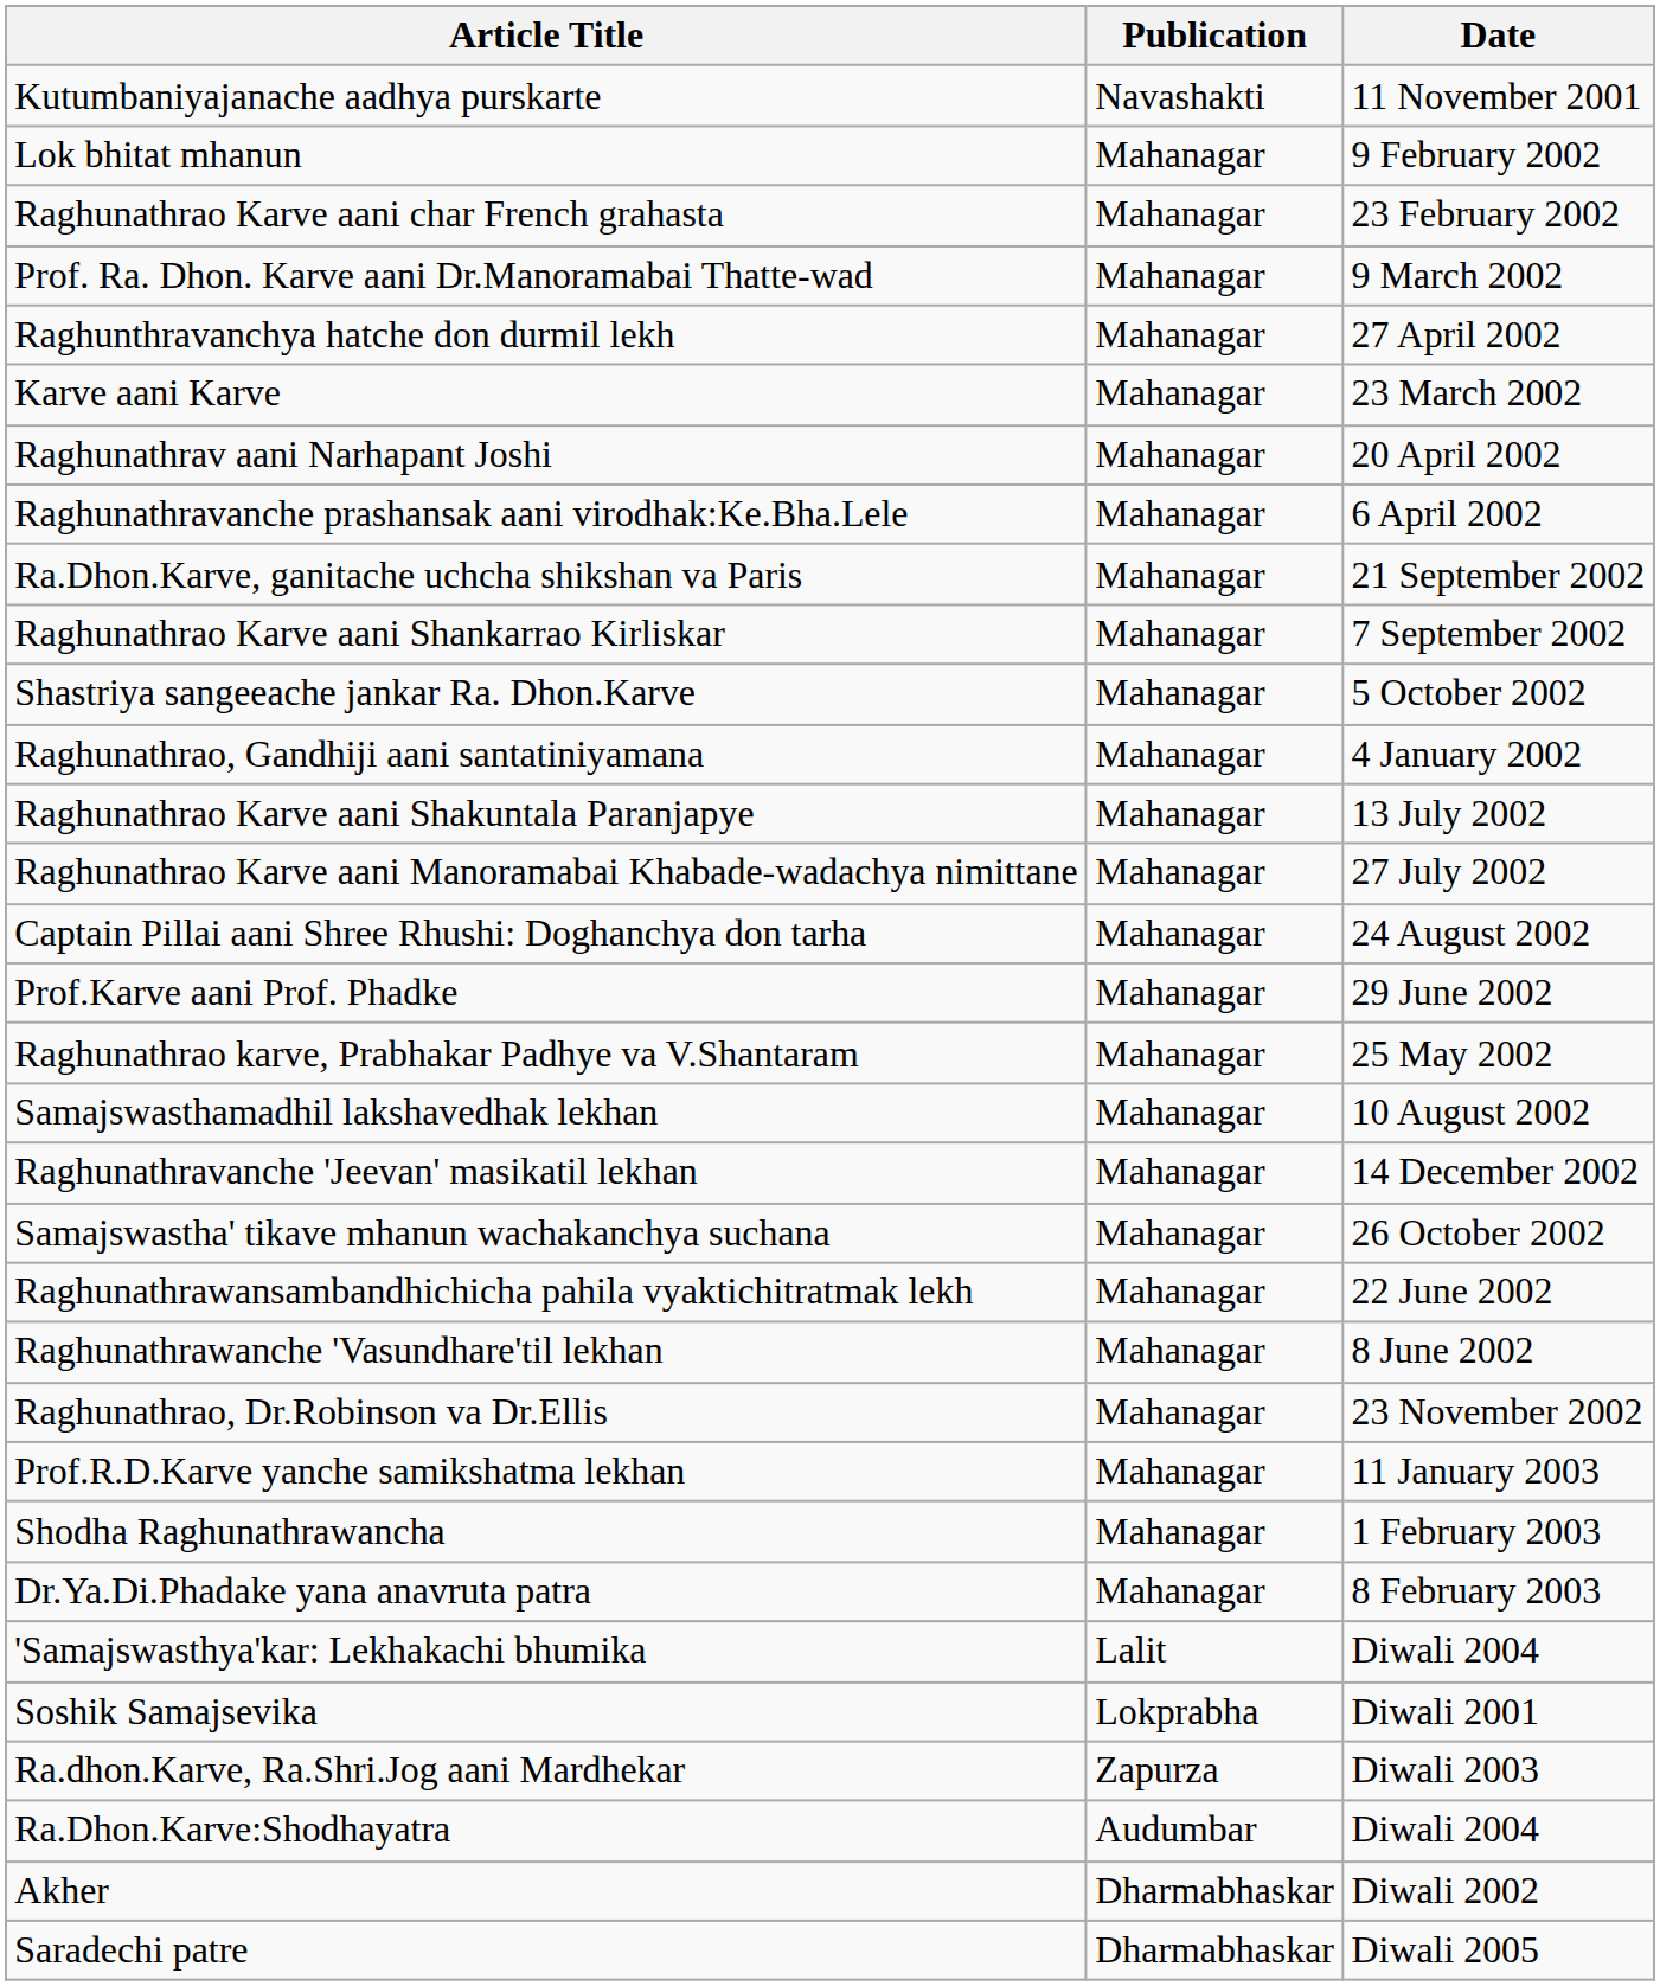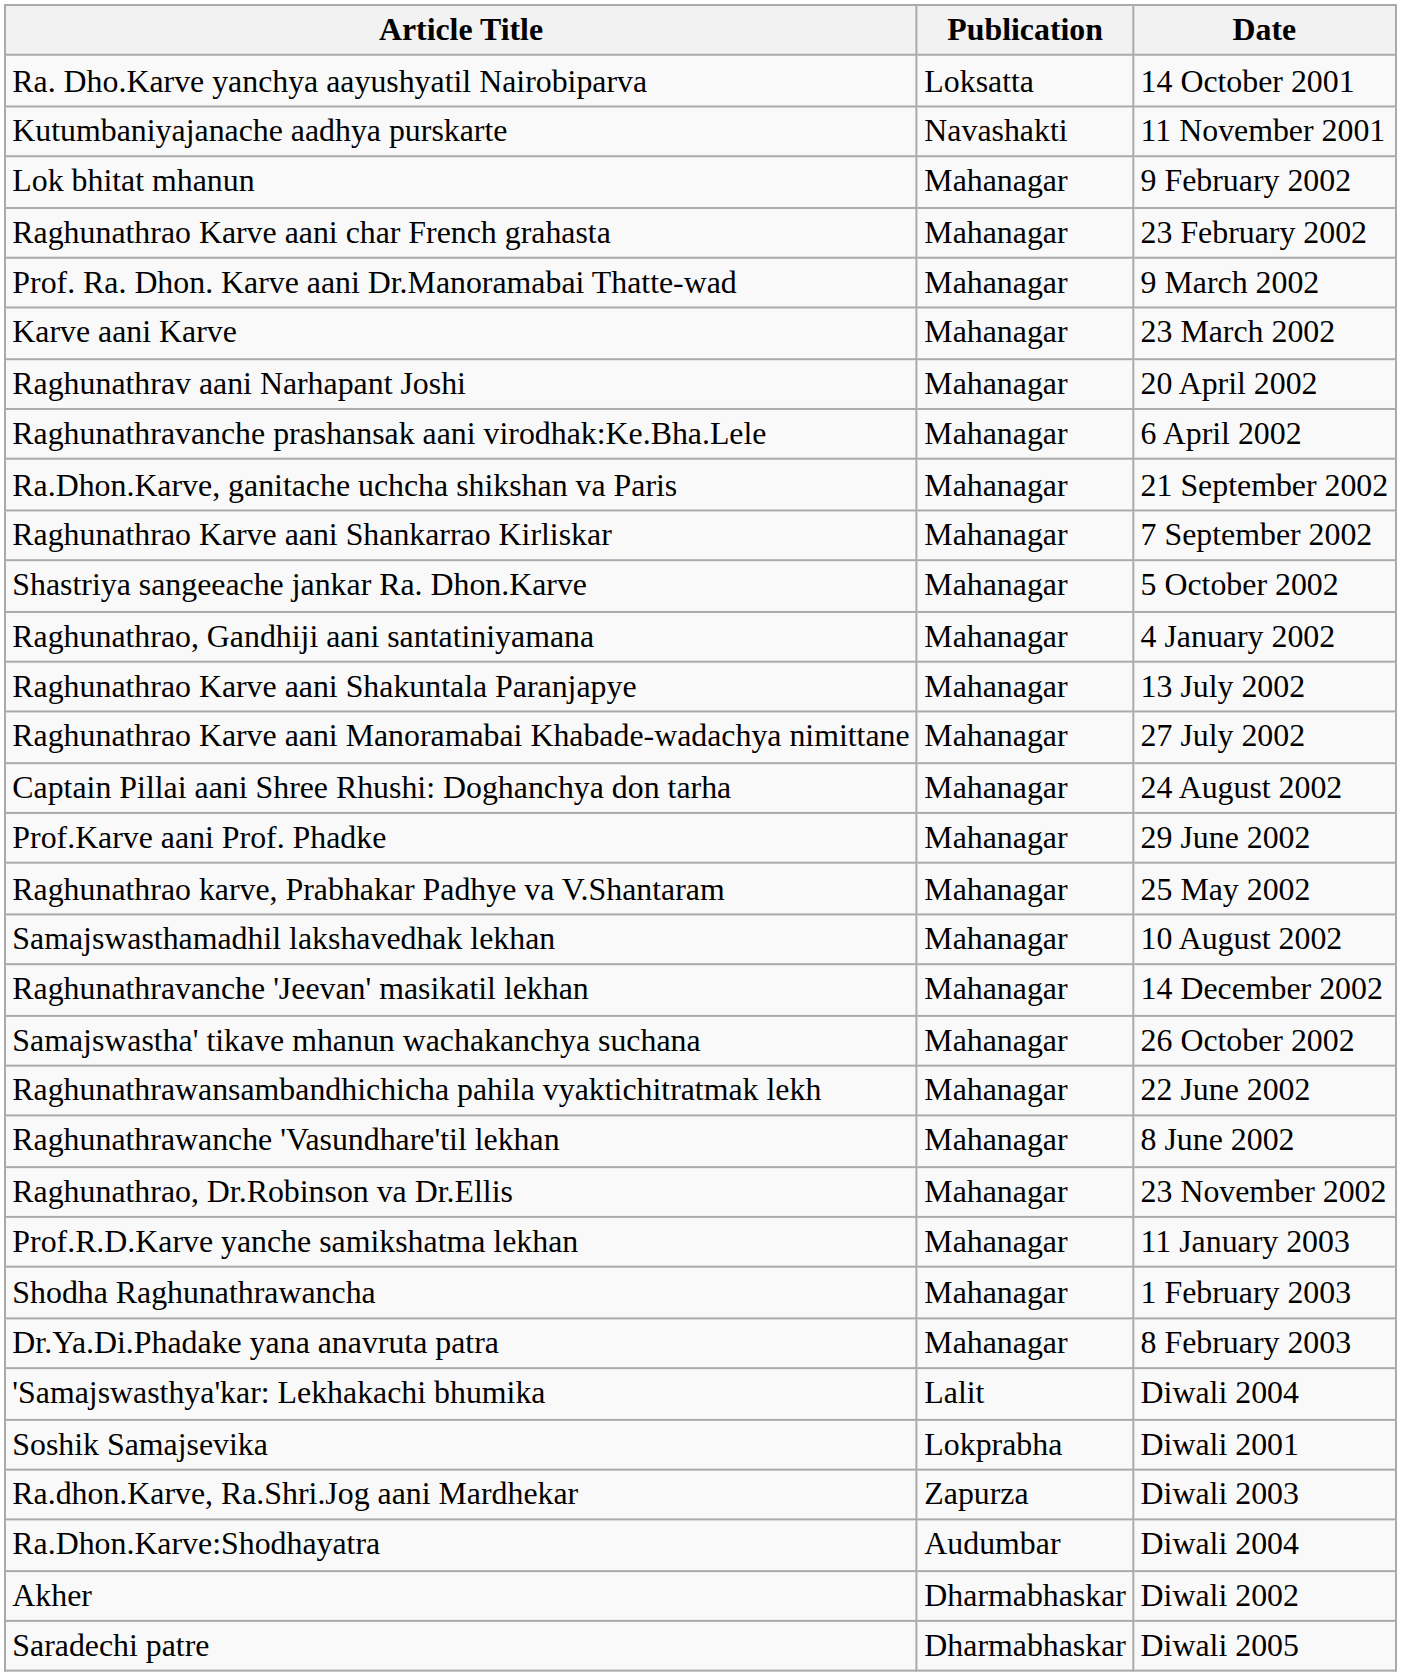+ row: Ra. Dho.Karve yanchya aayushyatil Nairobiparva | Loksatta | 14 October 2001
- row: Raghunthravanchya hatche don durmil lekh | Mahanagar | 27 April 2002
